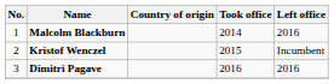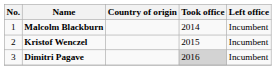Malcolm Blackburn | Left office: 2016 -> Incumbent
Dimitri Pagave | Took office: no background -> lightgrey background
Dimitri Pagave | Left office: 2016 -> Incumbent
